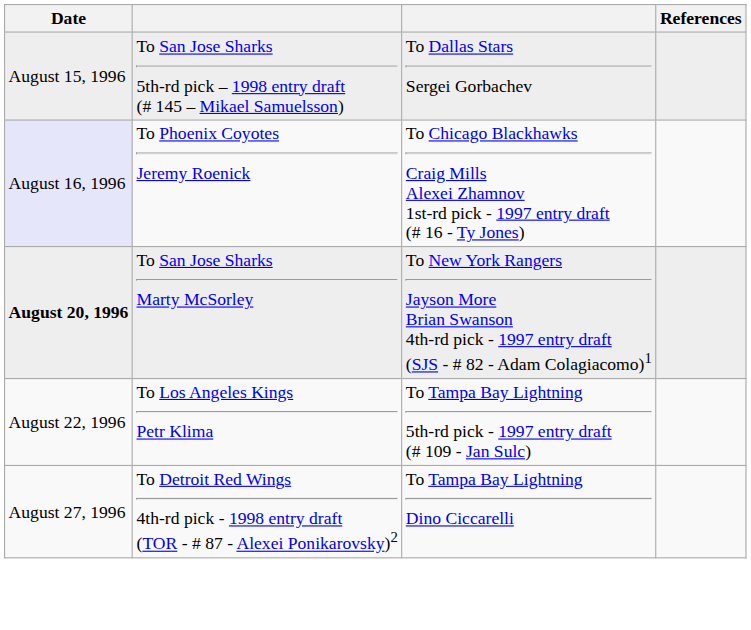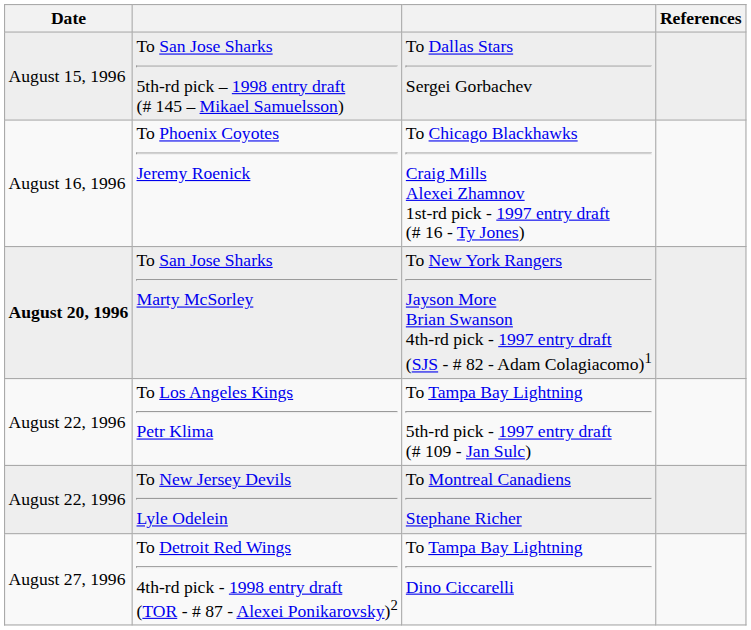To Phoenix Coyotes Jeremy Roenick | Date: lavender background -> no background
+ row: August 22, 1996 | To New Jersey Devils Lyle Odelein | To Montreal Canadiens Stephane Richer
